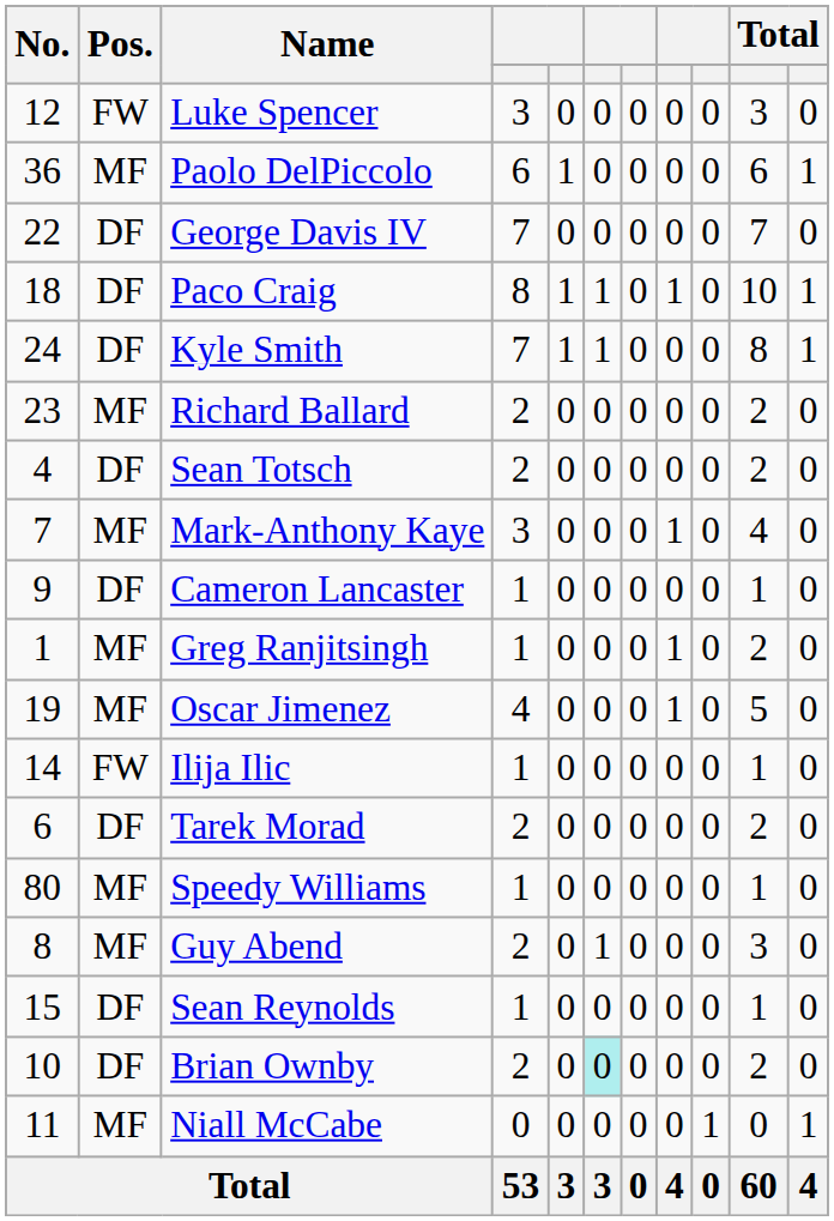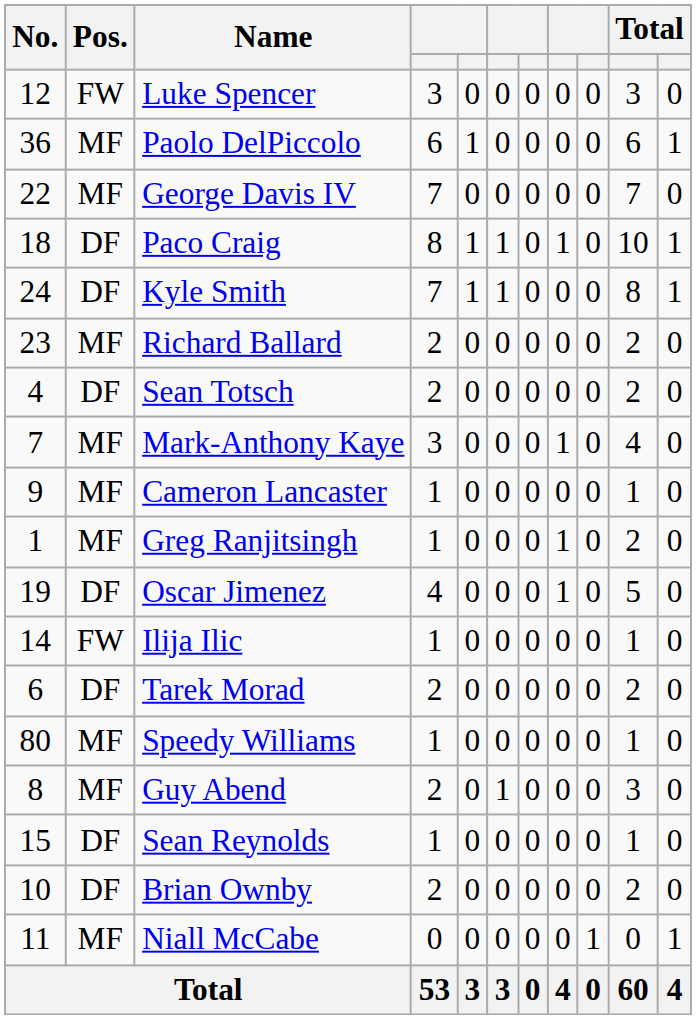George Davis IV | Pos.: DF -> MF
Cameron Lancaster | Pos.: DF -> MF
Oscar Jimenez | Pos.: MF -> DF
Brian Ownby | column 6: paleturquoise background -> no background
